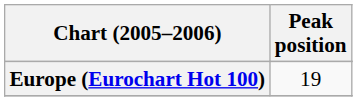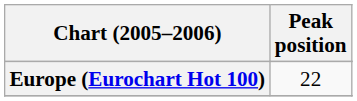Europe (Eurochart Hot 100) | Peak position: 19 -> 22
